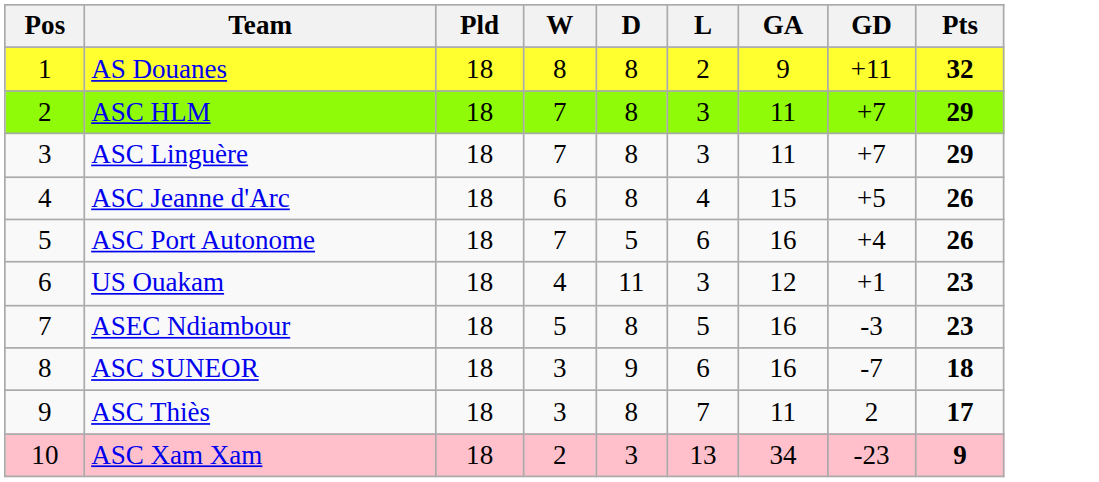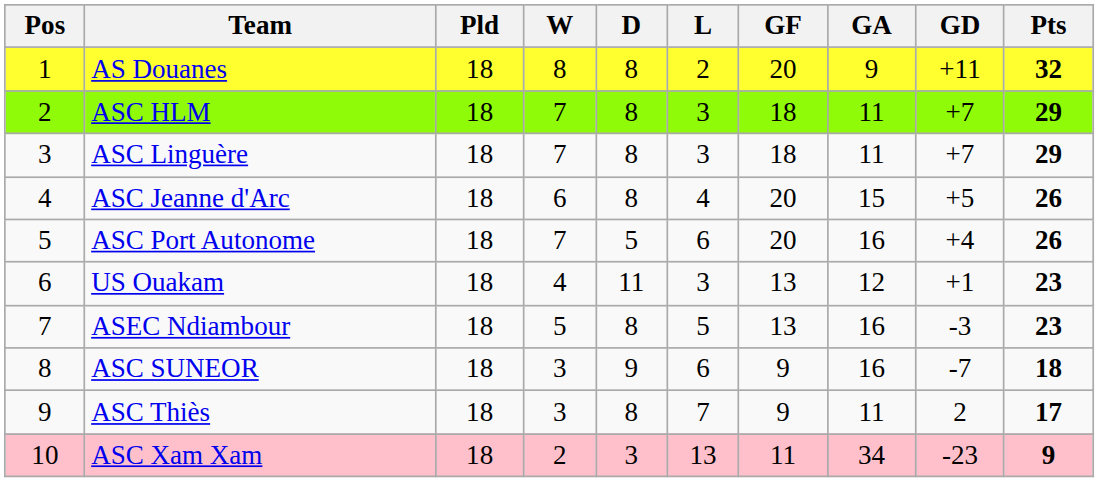+ column: GF | 20 | 18 | 18 | 20 | 20 | 13 | 13 | 9 | 9 | 11
